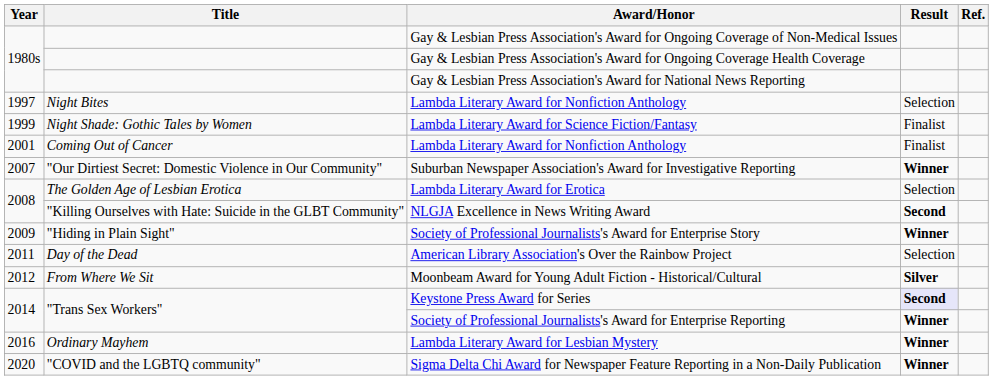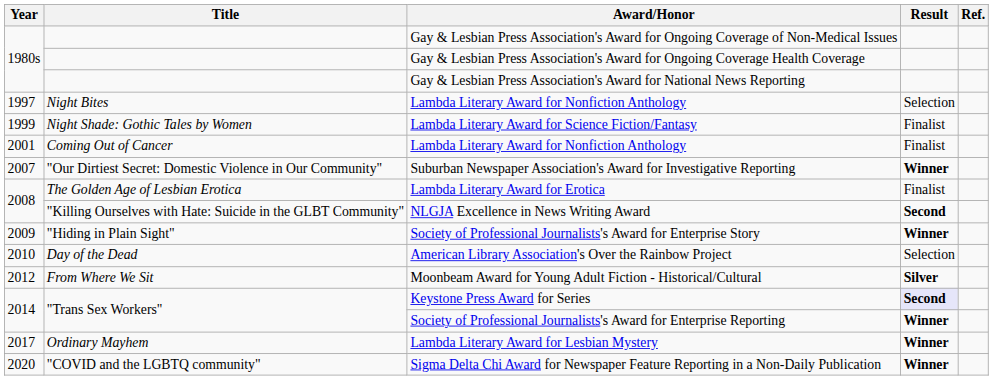Lambda Literary Award for Erotica | Result: Selection -> Finalist
American Library Association's Over the Rainbow Project | Year: 2011 -> 2010
Lambda Literary Award for Lesbian Mystery | Year: 2016 -> 2017
